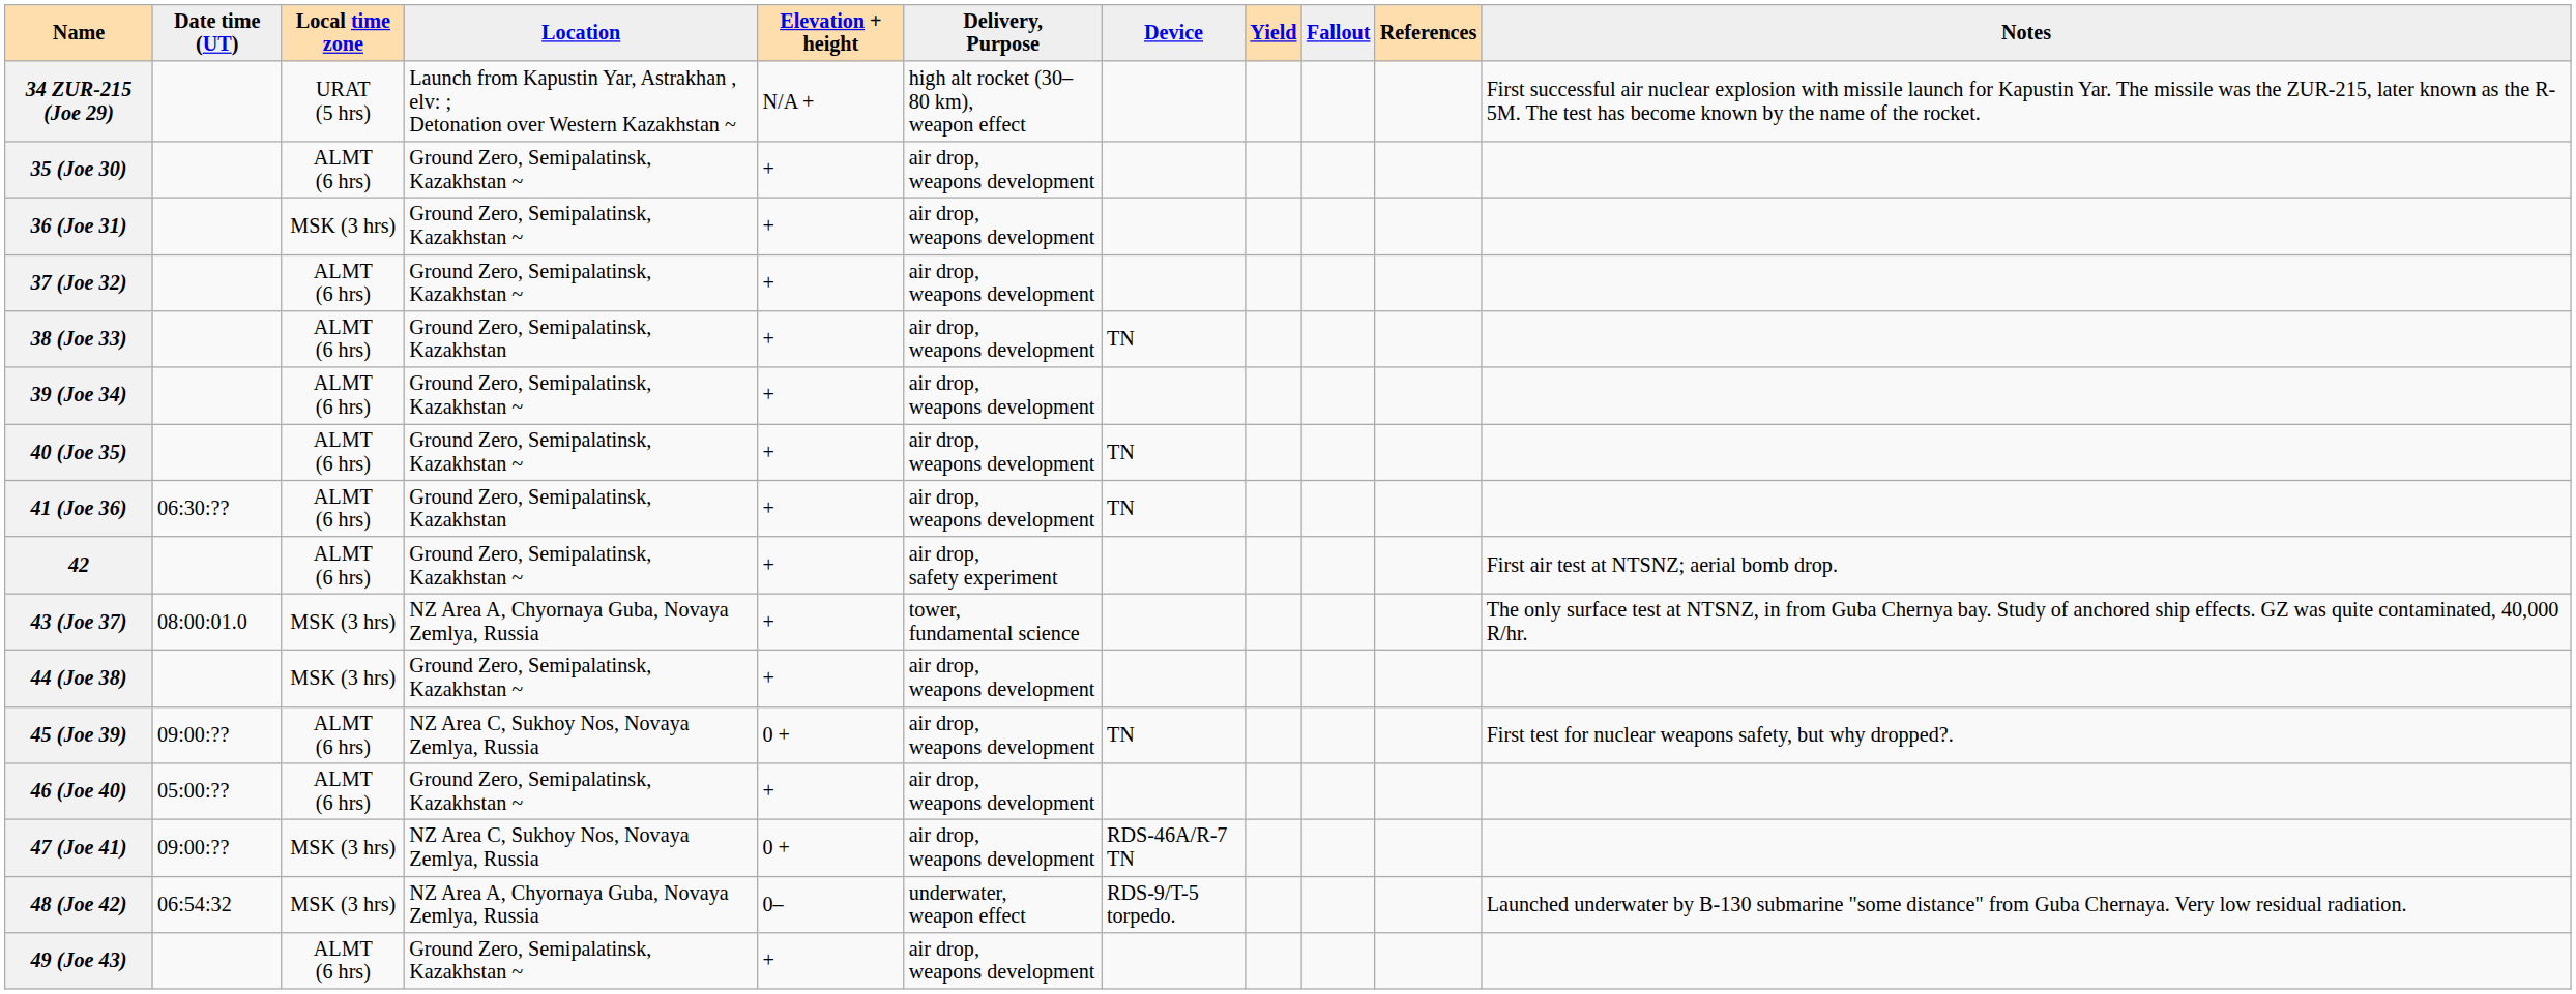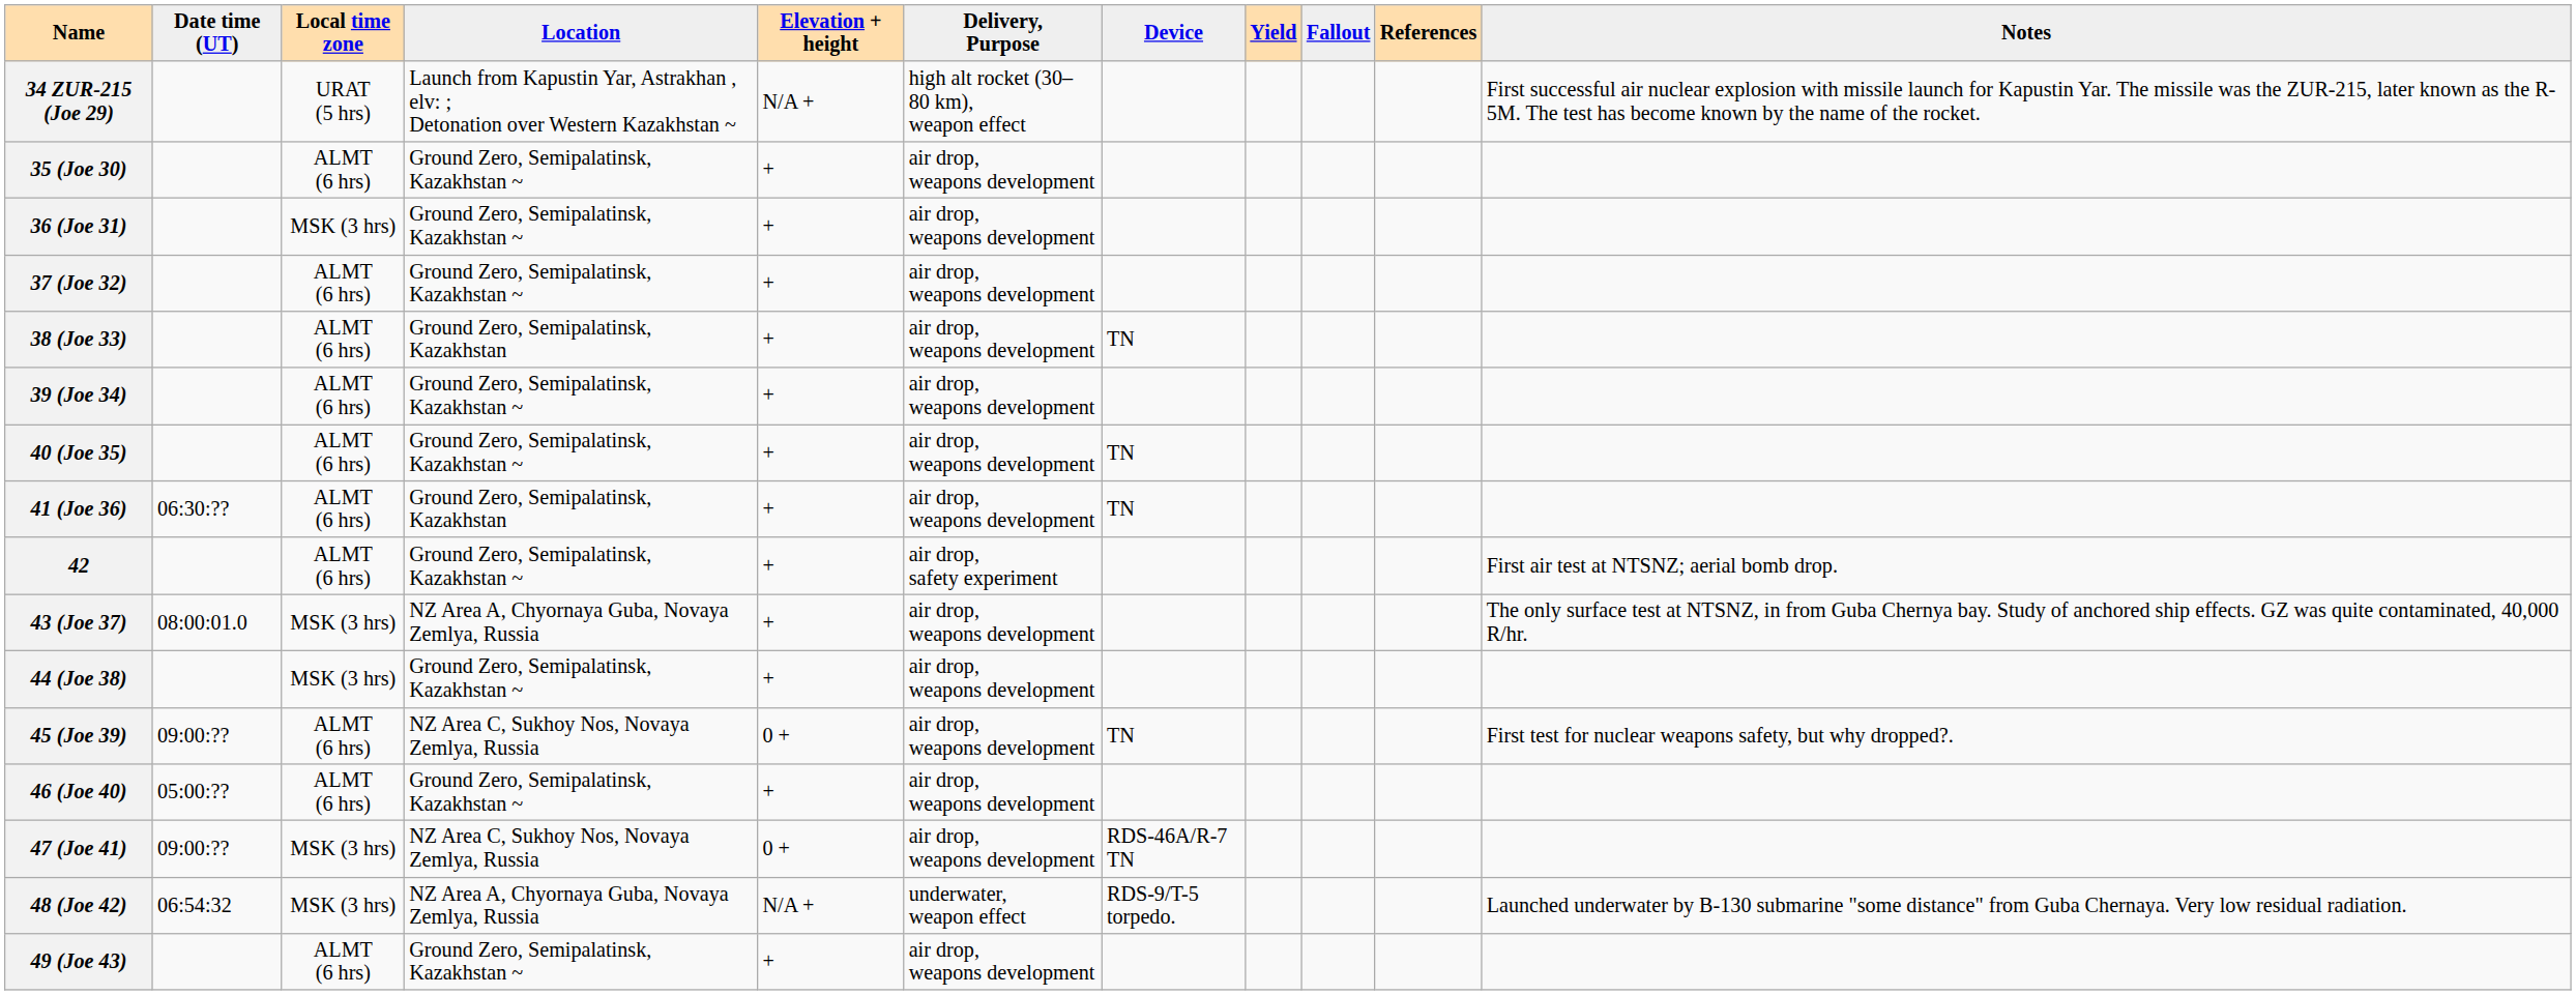43 (Joe 37) | Delivery, Purpose: tower, fundamental science -> air drop, weapons development
48 (Joe 42) | Elevation + height: 0– -> N/A +
